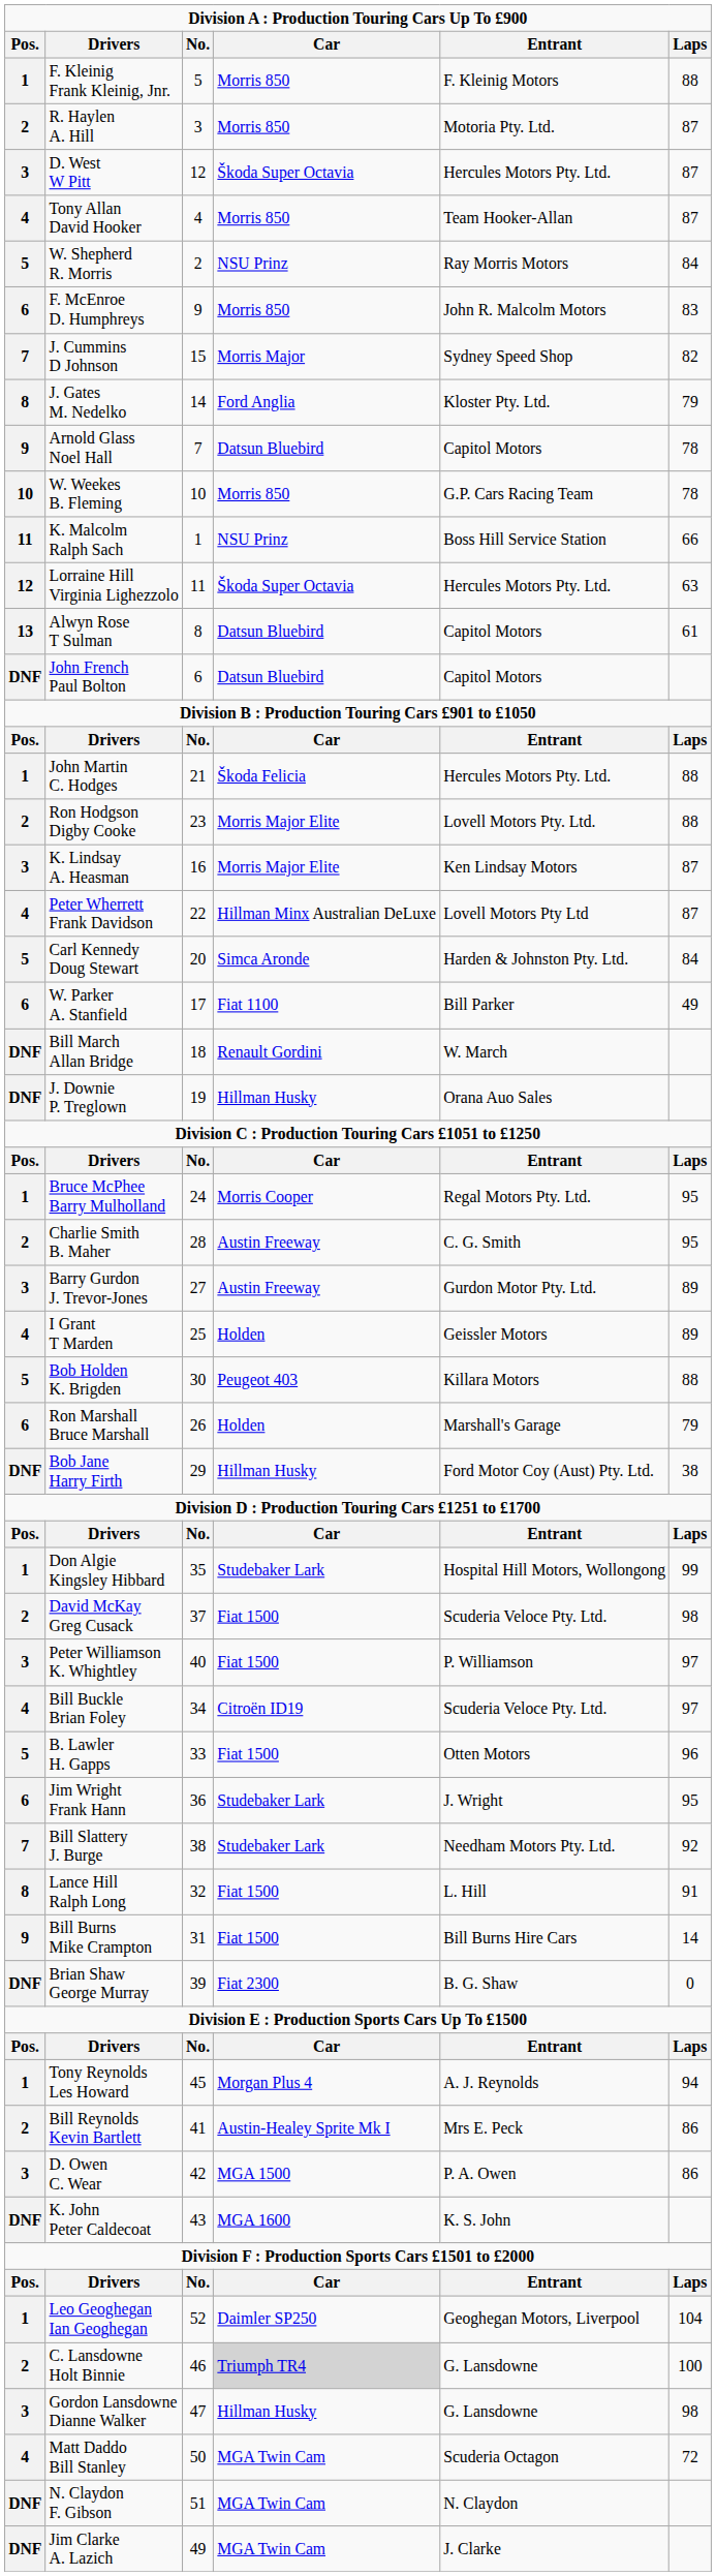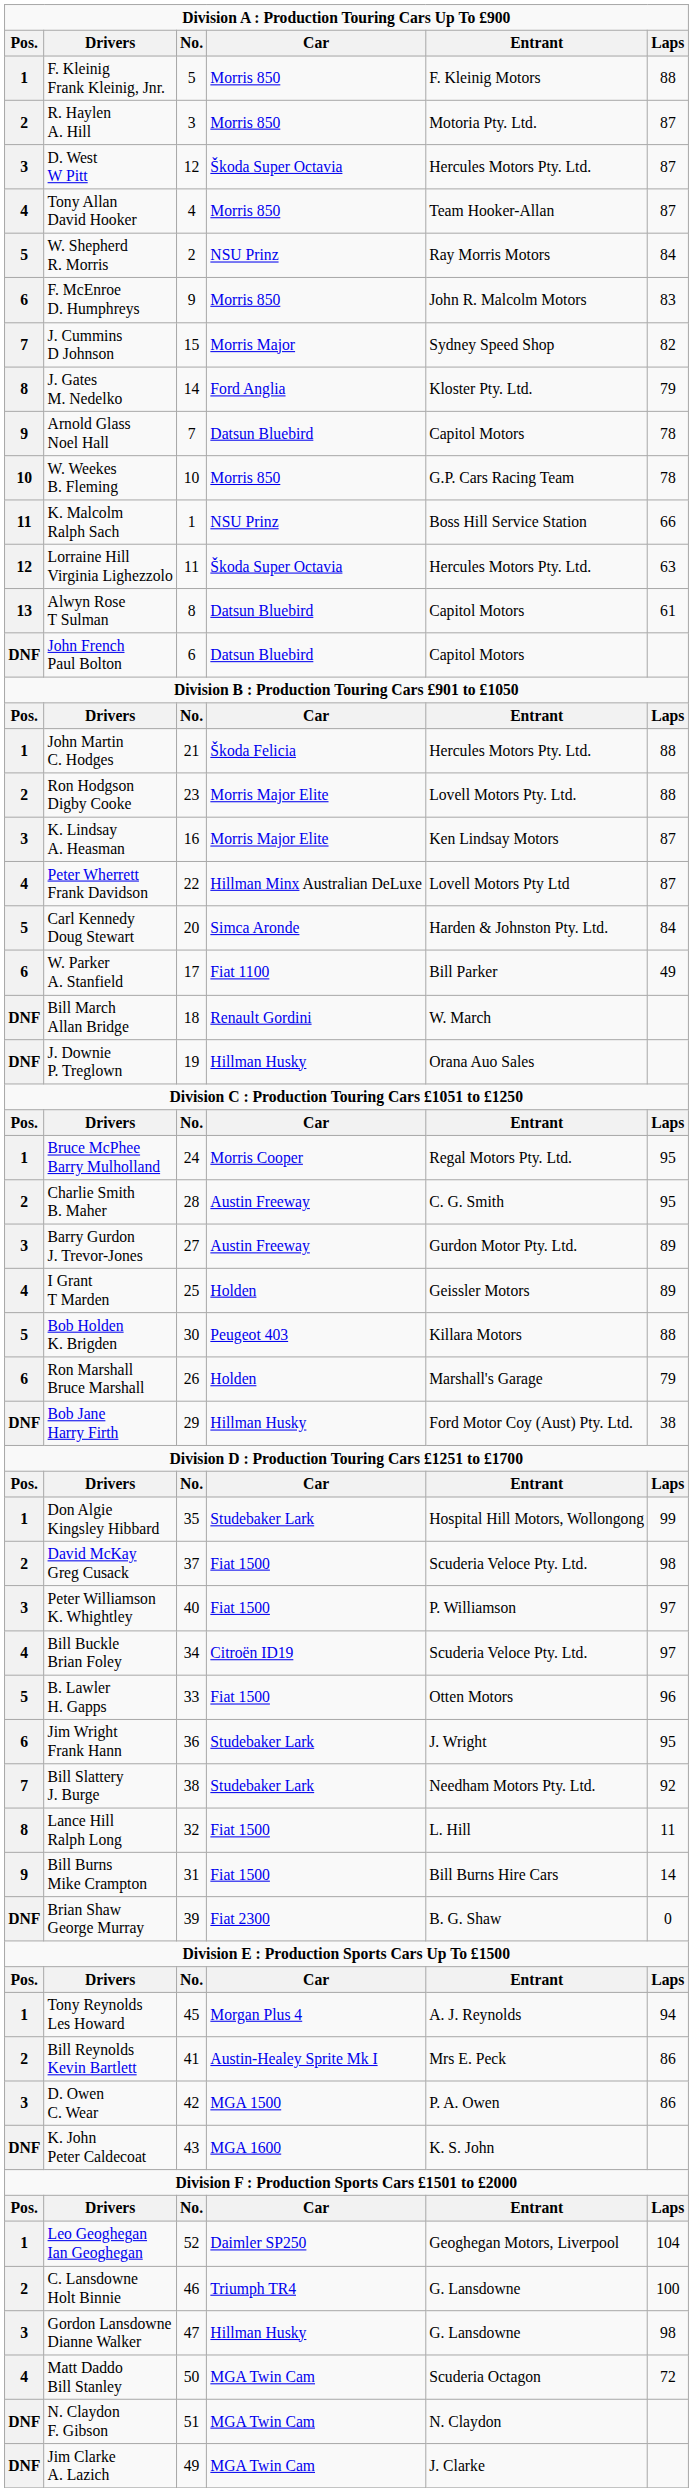Lance Hill Ralph Long | column 6: 91 -> 11
C. Lansdowne Holt Binnie | column 4: lightgrey background -> no background
